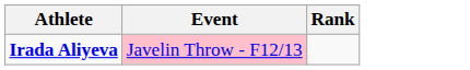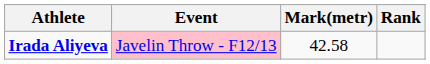+ column: Mark(metr) | 42.58
